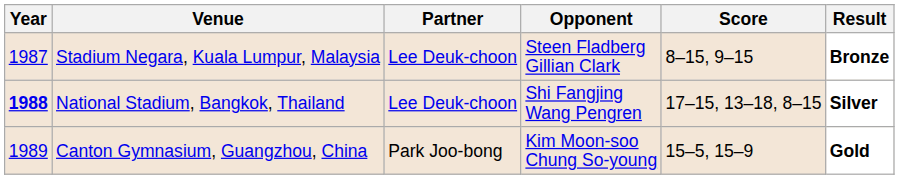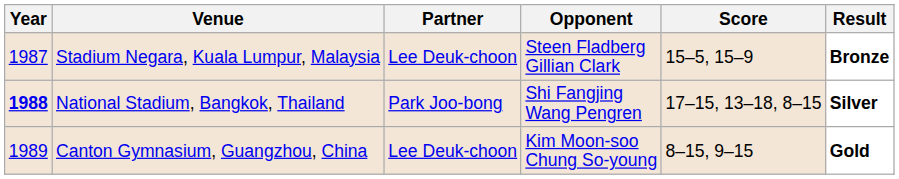Stadium Negara, Kuala Lumpur, Malaysia | Score: 8–15, 9–15 -> 15–5, 15–9
National Stadium, Bangkok, Thailand | Partner: Lee Deuk-choon -> Park Joo-bong
Canton Gymnasium, Guangzhou, China | Partner: Park Joo-bong -> Lee Deuk-choon
Canton Gymnasium, Guangzhou, China | Score: 15–5, 15–9 -> 8–15, 9–15
